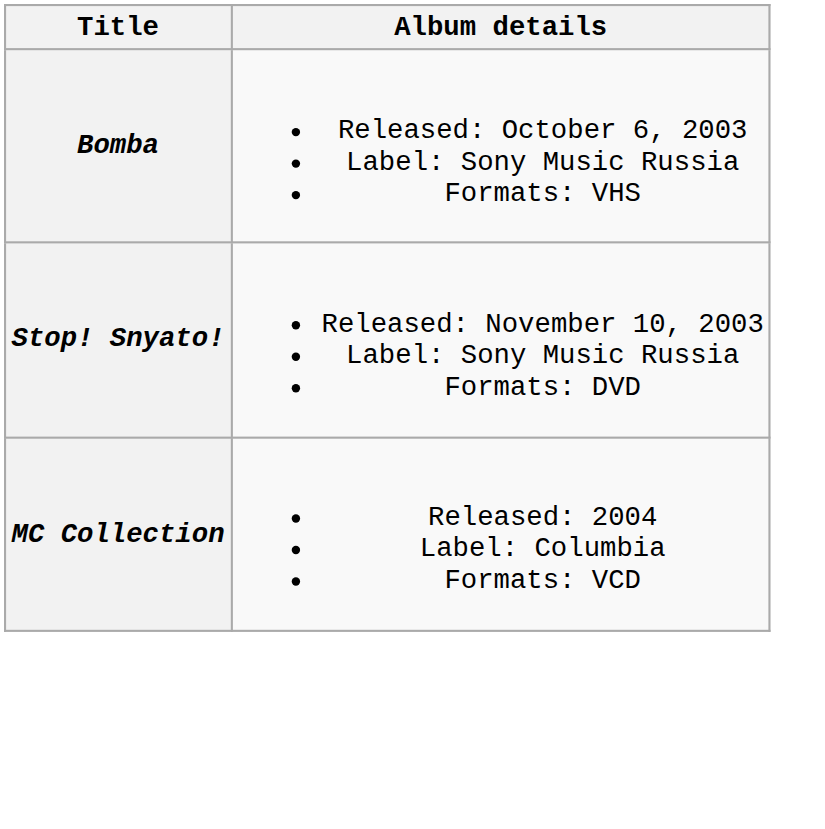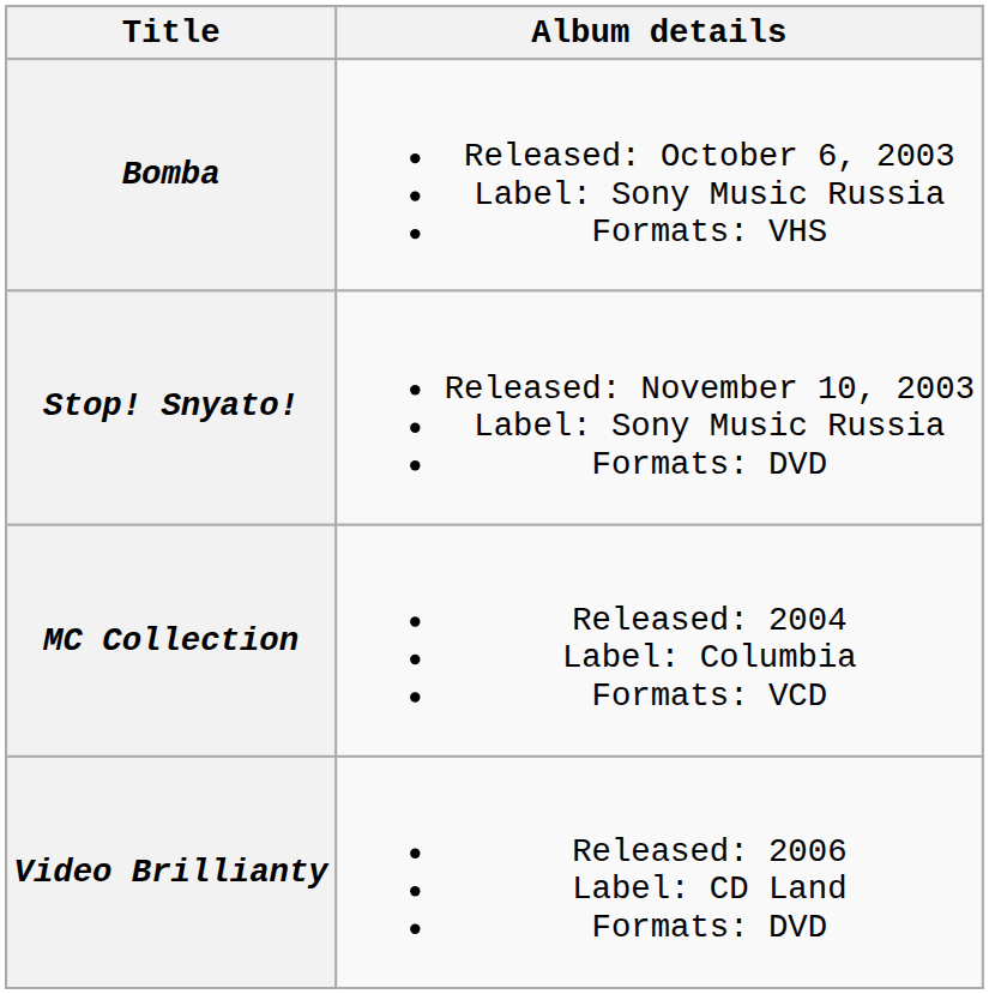+ row: Video Brillianty | Released: 2006 Label: CD Land Formats: DVD
